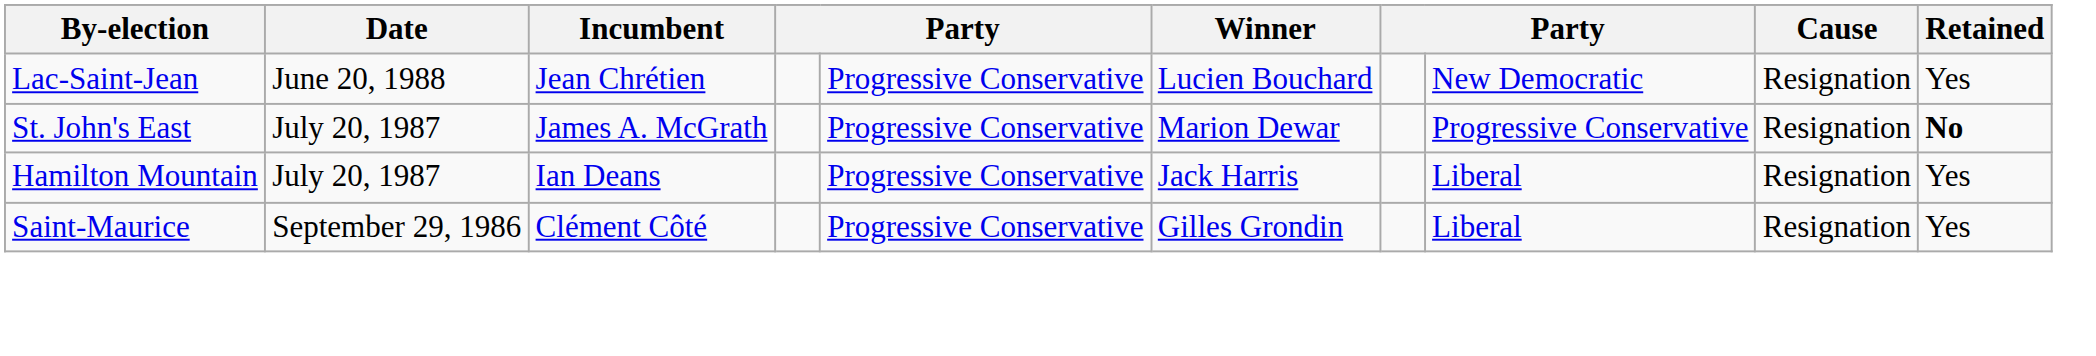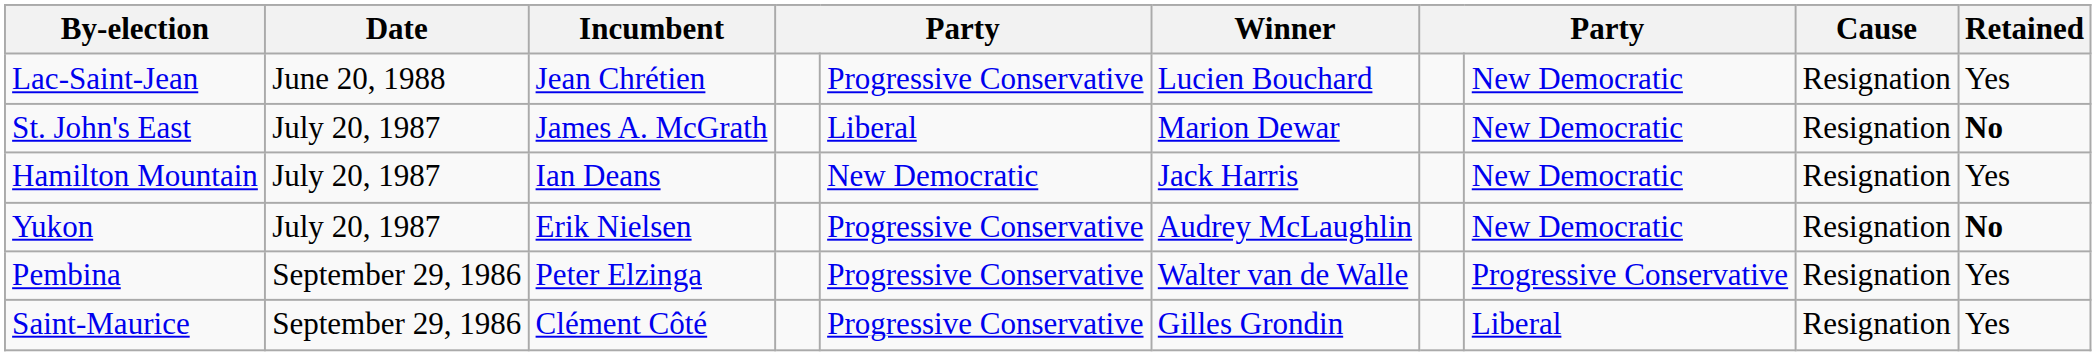St. John's East | column 5: Progressive Conservative -> Liberal
St. John's East | column 8: Progressive Conservative -> New Democratic
Hamilton Mountain | column 5: Progressive Conservative -> New Democratic
Hamilton Mountain | column 8: Liberal -> New Democratic
+ row: Yukon | July 20, 1987 | Erik Nielsen | Progressive Conservative | Audrey McLaughlin | New Democratic | Resignation | No
+ row: Pembina | September 29, 1986 | Peter Elzinga | Progressive Conservative | Walter van de Walle | Progressive Conservative | Resignation | Yes
